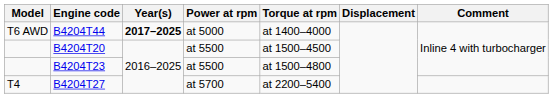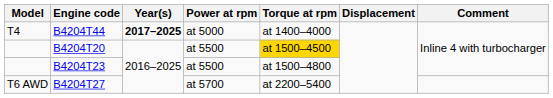B4204T44 | Model: T6 AWD -> T4
B4204T20 | Torque at rpm: no background -> gold background
B4204T27 | Model: T4 -> T6 AWD
